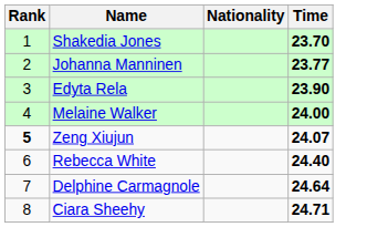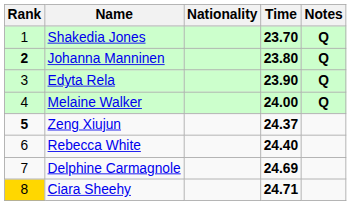+ column: Notes | Q | Q | Q | Q
Johanna Manninen | Rank: normal -> bold
Johanna Manninen | Time: 23.77 -> 23.80
Zeng Xiujun | Time: 24.07 -> 24.37
Delphine Carmagnole | Time: 24.64 -> 24.69
Ciara Sheehy | Rank: no background -> gold background
